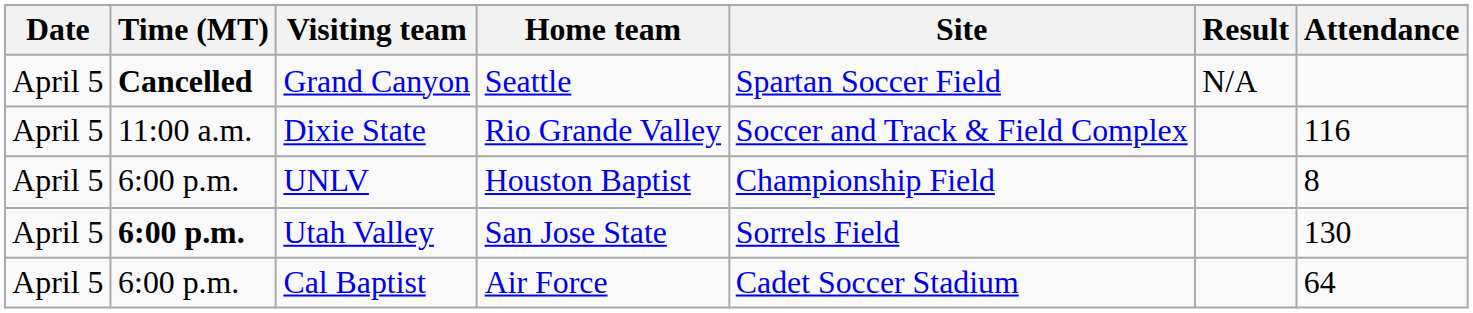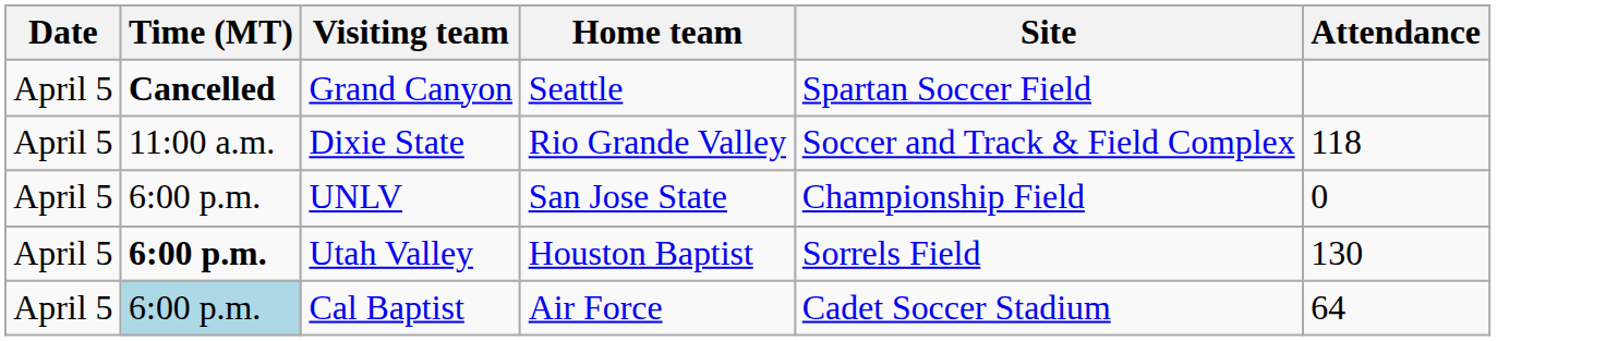- column: Result | N/A
Dixie State | Attendance: 116 -> 118
UNLV | Home team: Houston Baptist -> San Jose State
UNLV | Attendance: 8 -> 0
Utah Valley | Home team: San Jose State -> Houston Baptist
Cal Baptist | Time (MT): no background -> lightblue background
